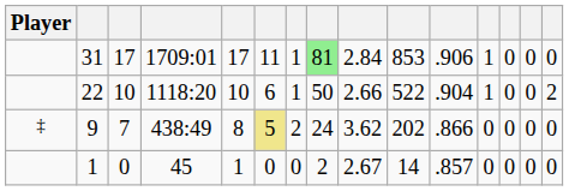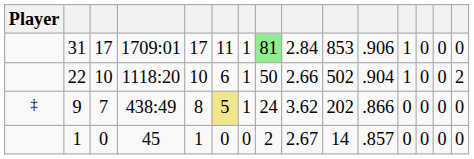22 | column 10: 522 -> 502
9 | column 7: 2 -> 1
